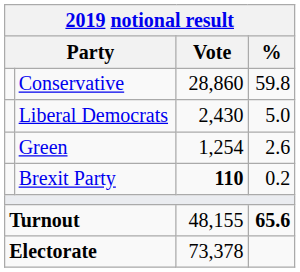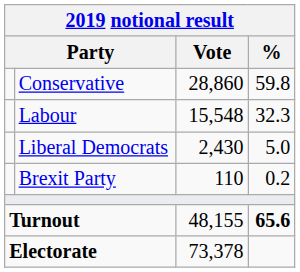+ row: Labour | 15,548 | 32.3
- row: Green | 1,254 | 2.6
Brexit Party | Vote: bold -> normal
